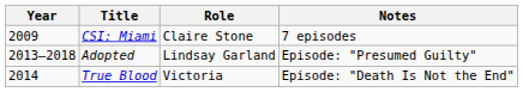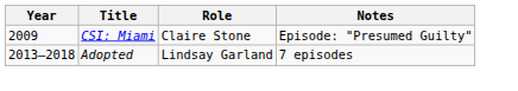CSI: Miami | Notes: 7 episodes -> Episode: "Presumed Guilty"
Adopted | Notes: Episode: "Presumed Guilty" -> 7 episodes
- row: 2014 | True Blood | Victoria | Episode: "Death Is Not the End"
